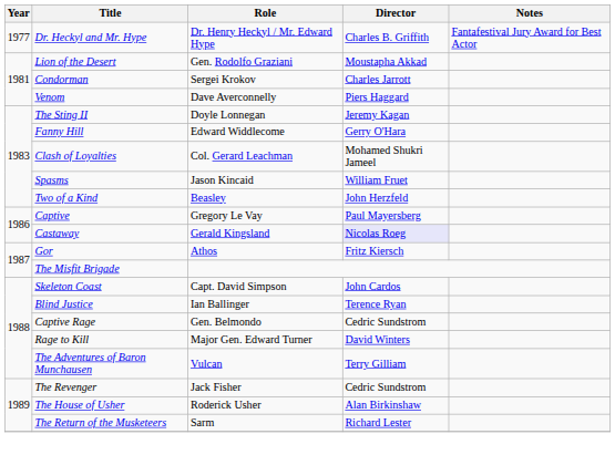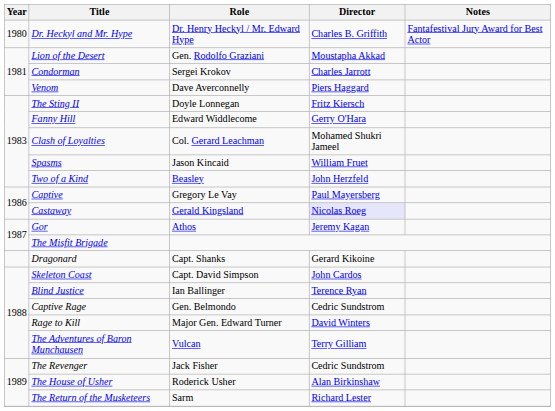Dr. Heckyl and Mr. Hype | Year: 1977 -> 1980
The Sting II | Director: Jeremy Kagan -> Fritz Kiersch
Gor | Director: Fritz Kiersch -> Jeremy Kagan
+ row: Dragonard | Capt. Shanks | Gerard Kikoine
